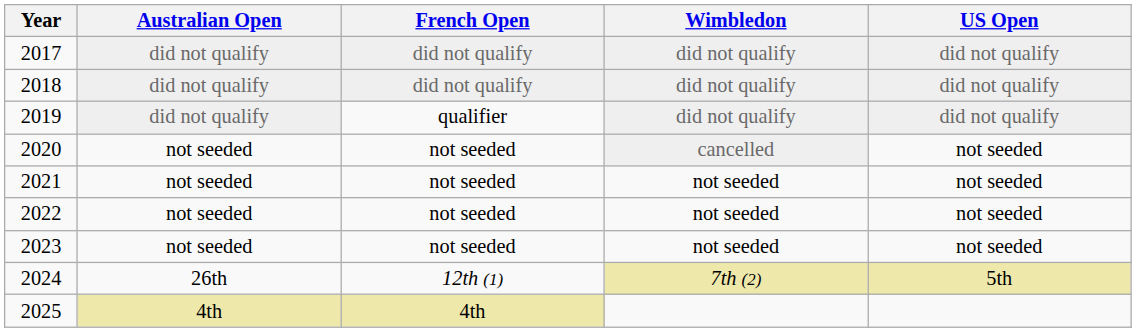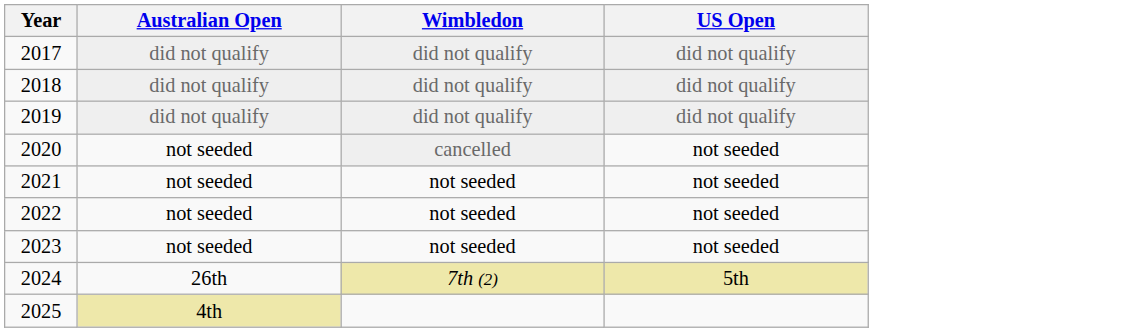- column: French Open | did not qualify | did not qualify | qualifier | not seeded | not seeded | not seeded | not seeded | 12th (1) | 4th
